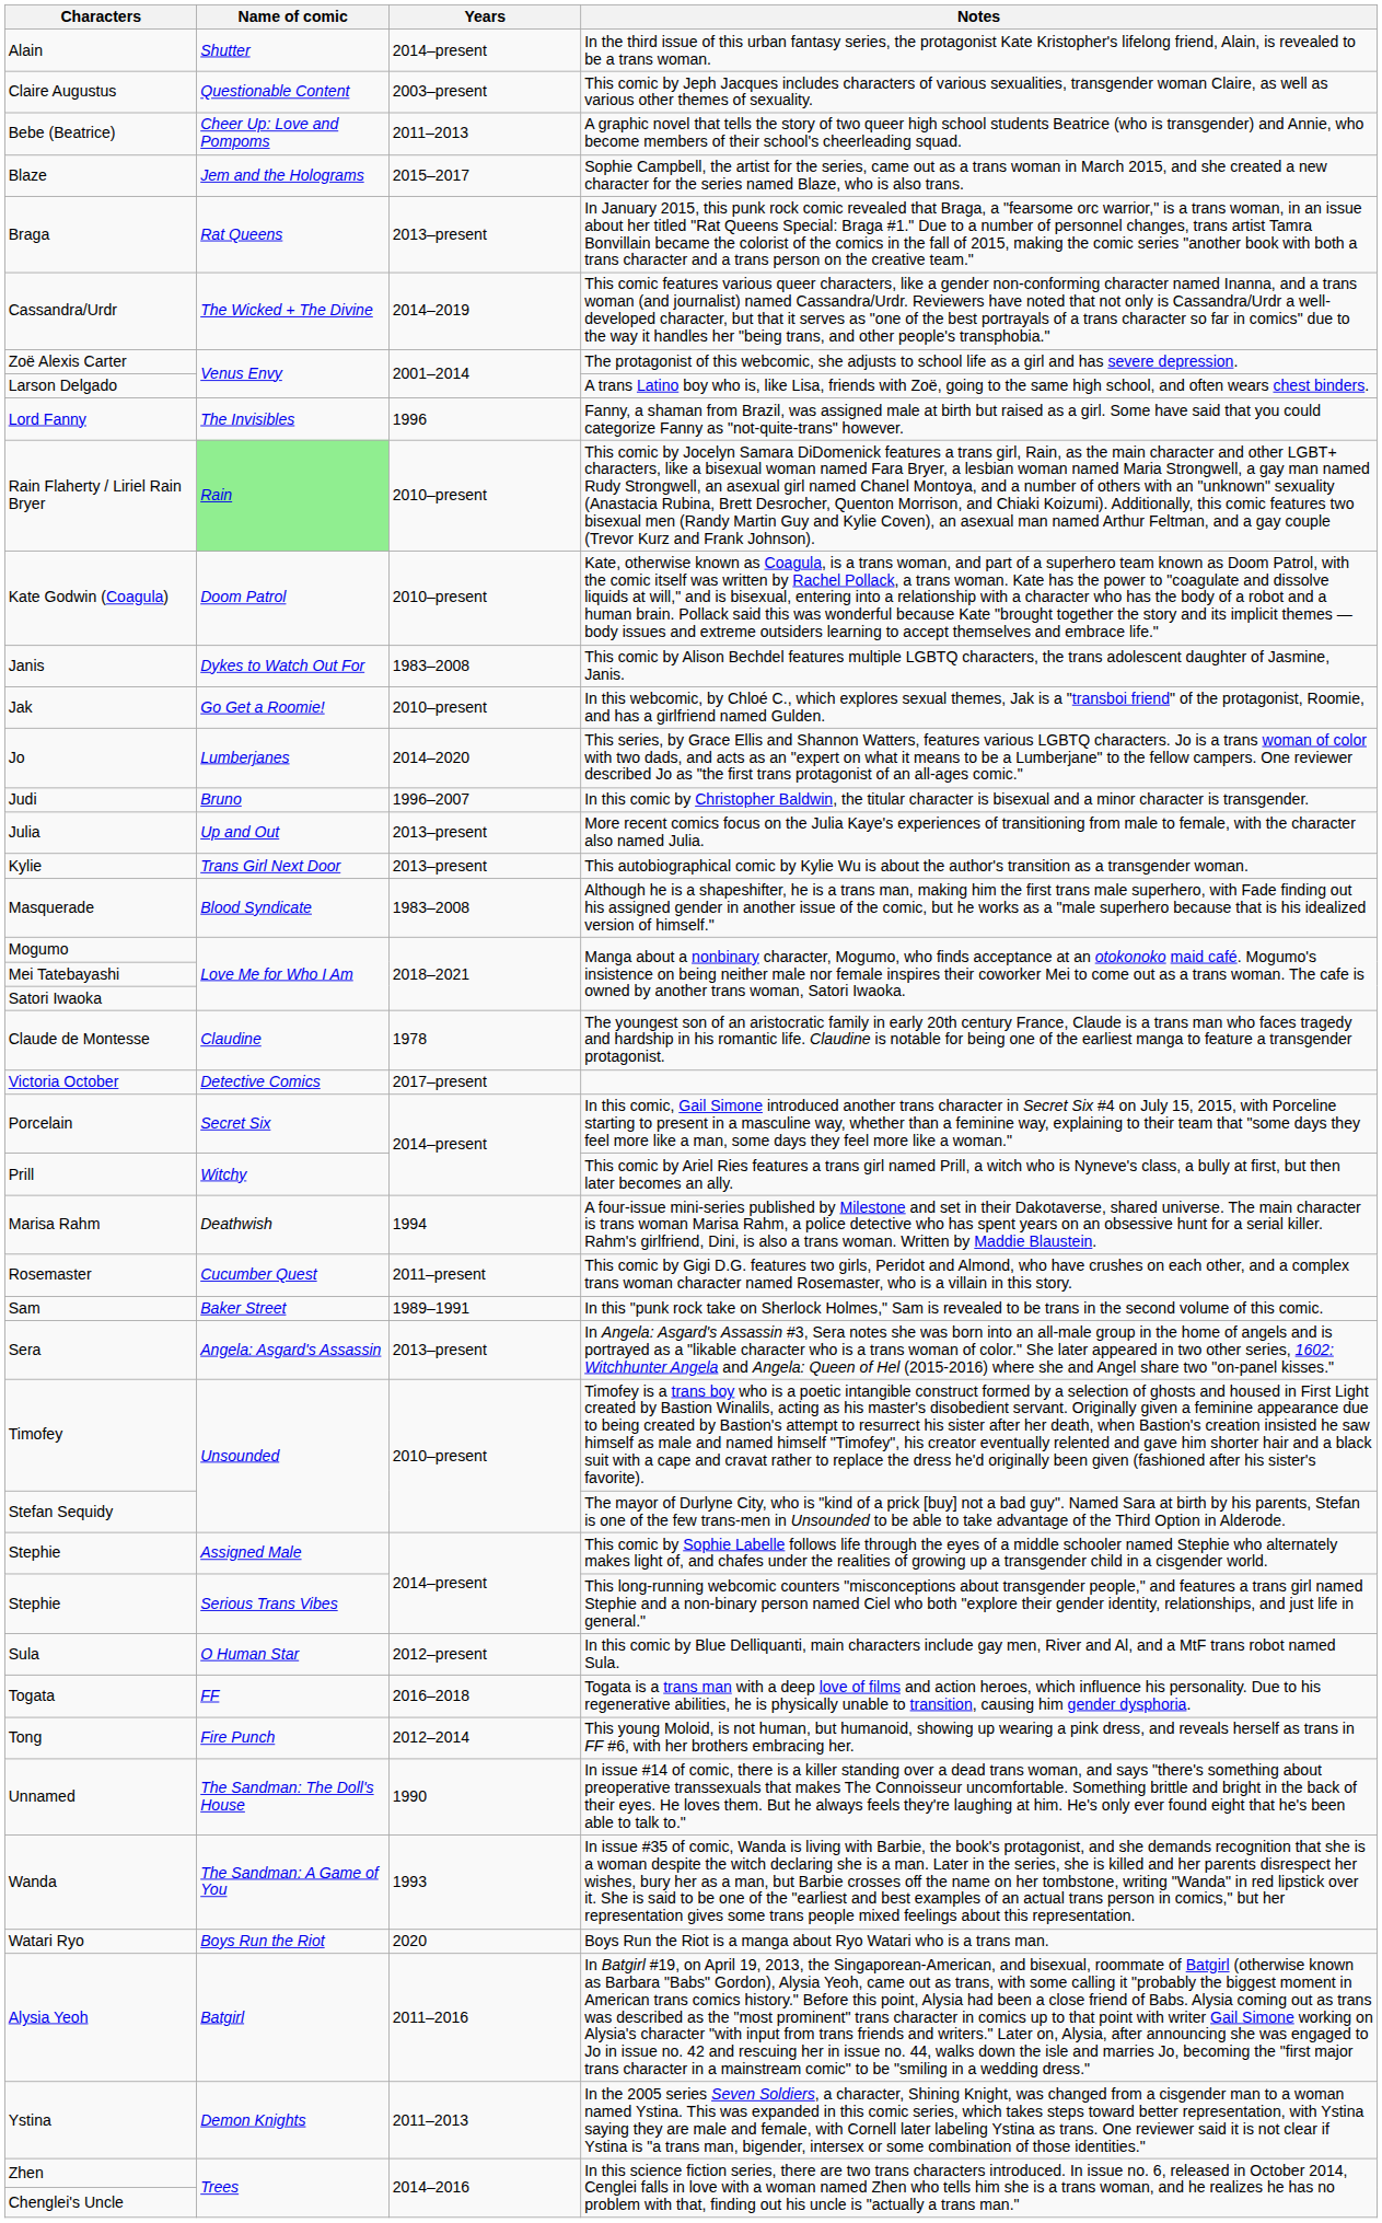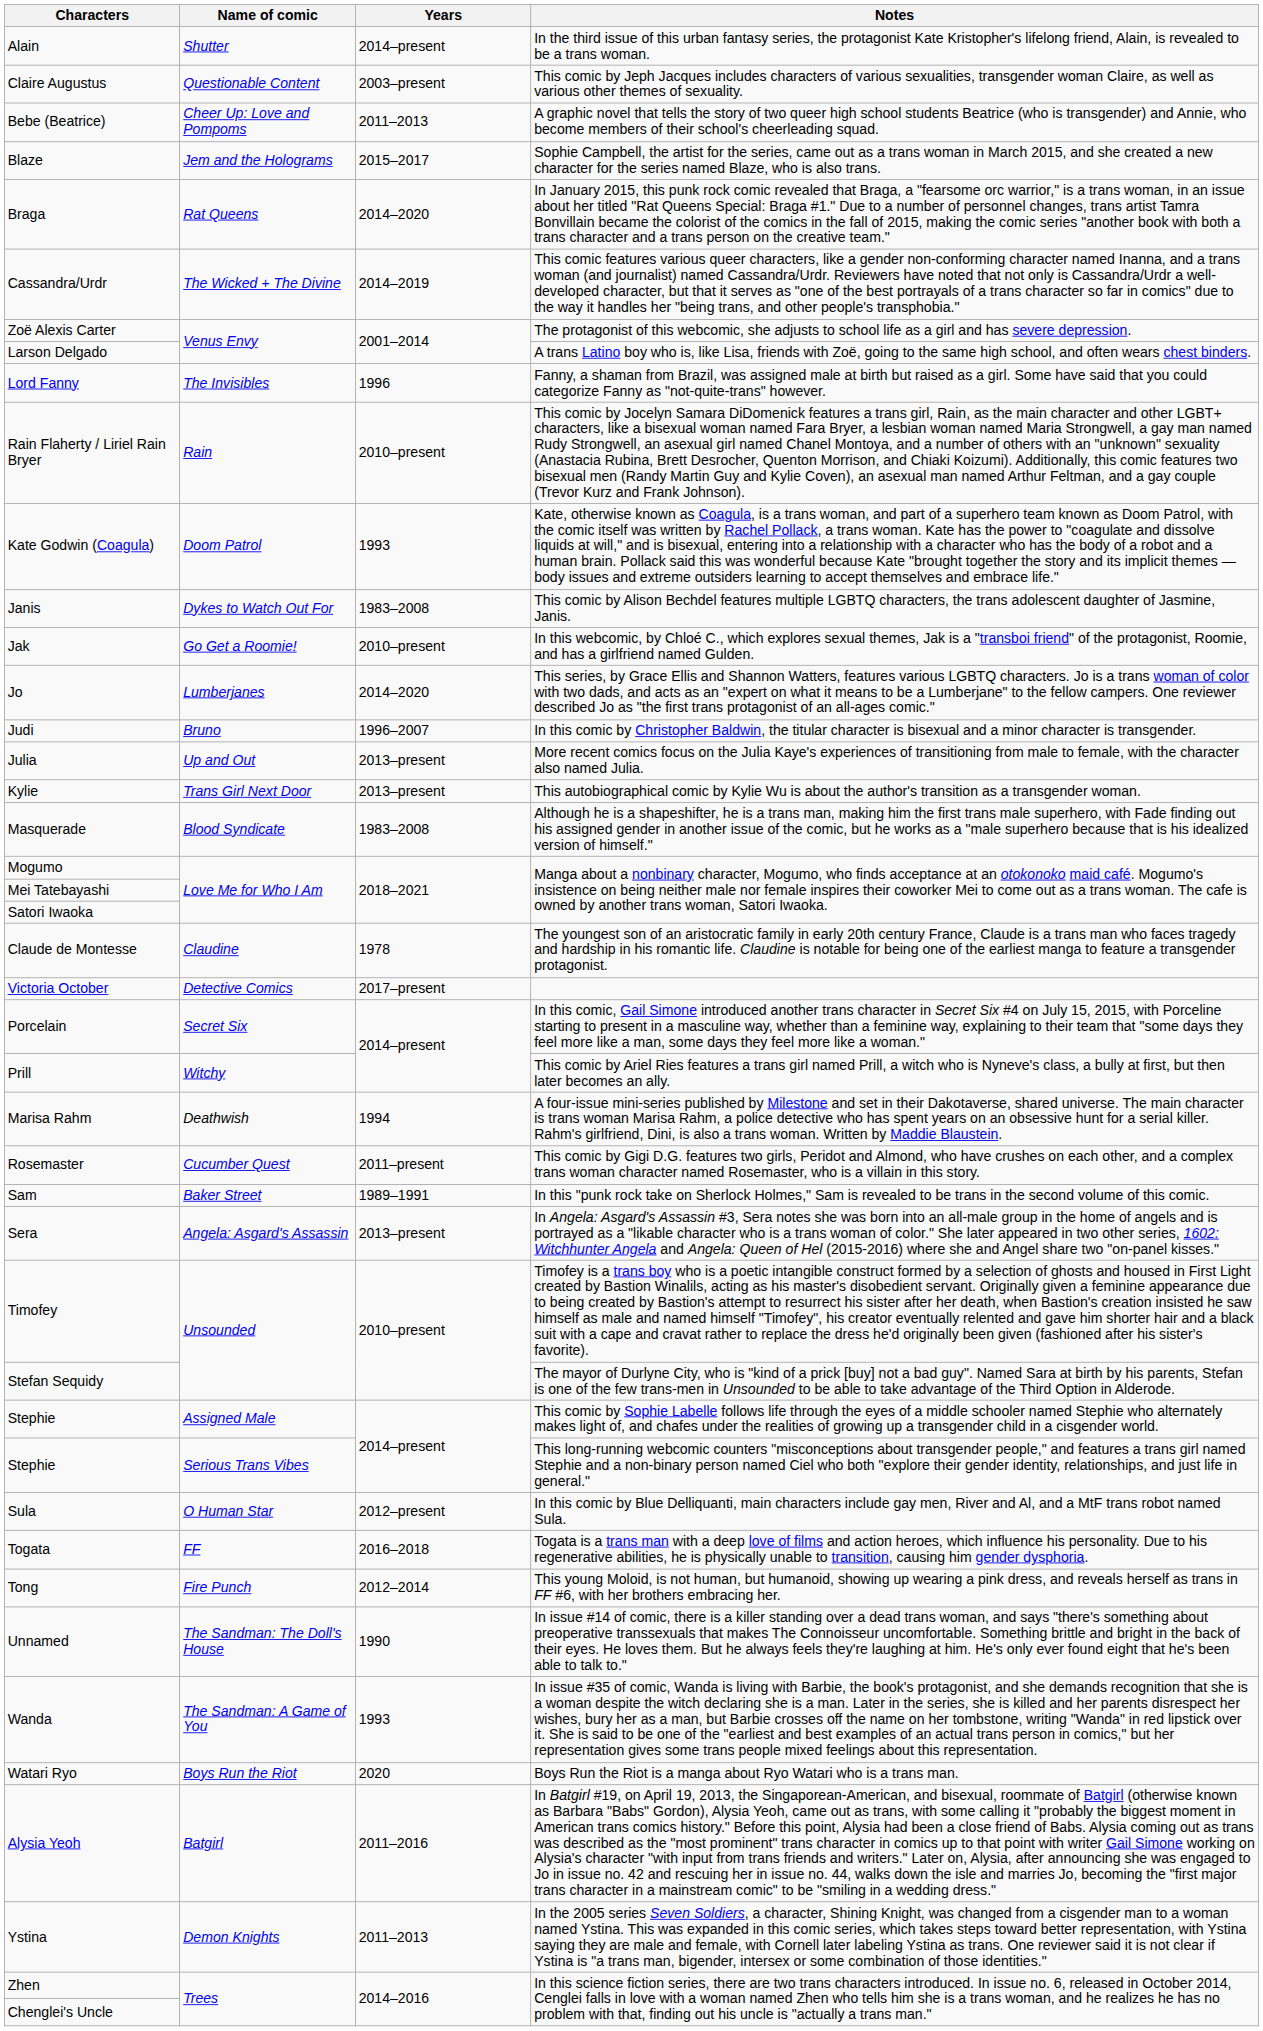Braga | Years: 2013–present -> 2014–2020
Rain Flaherty / Liriel Rain Bryer | Name of comic: lightgreen background -> no background
Kate Godwin (Coagula) | Years: 2010–present -> 1993
